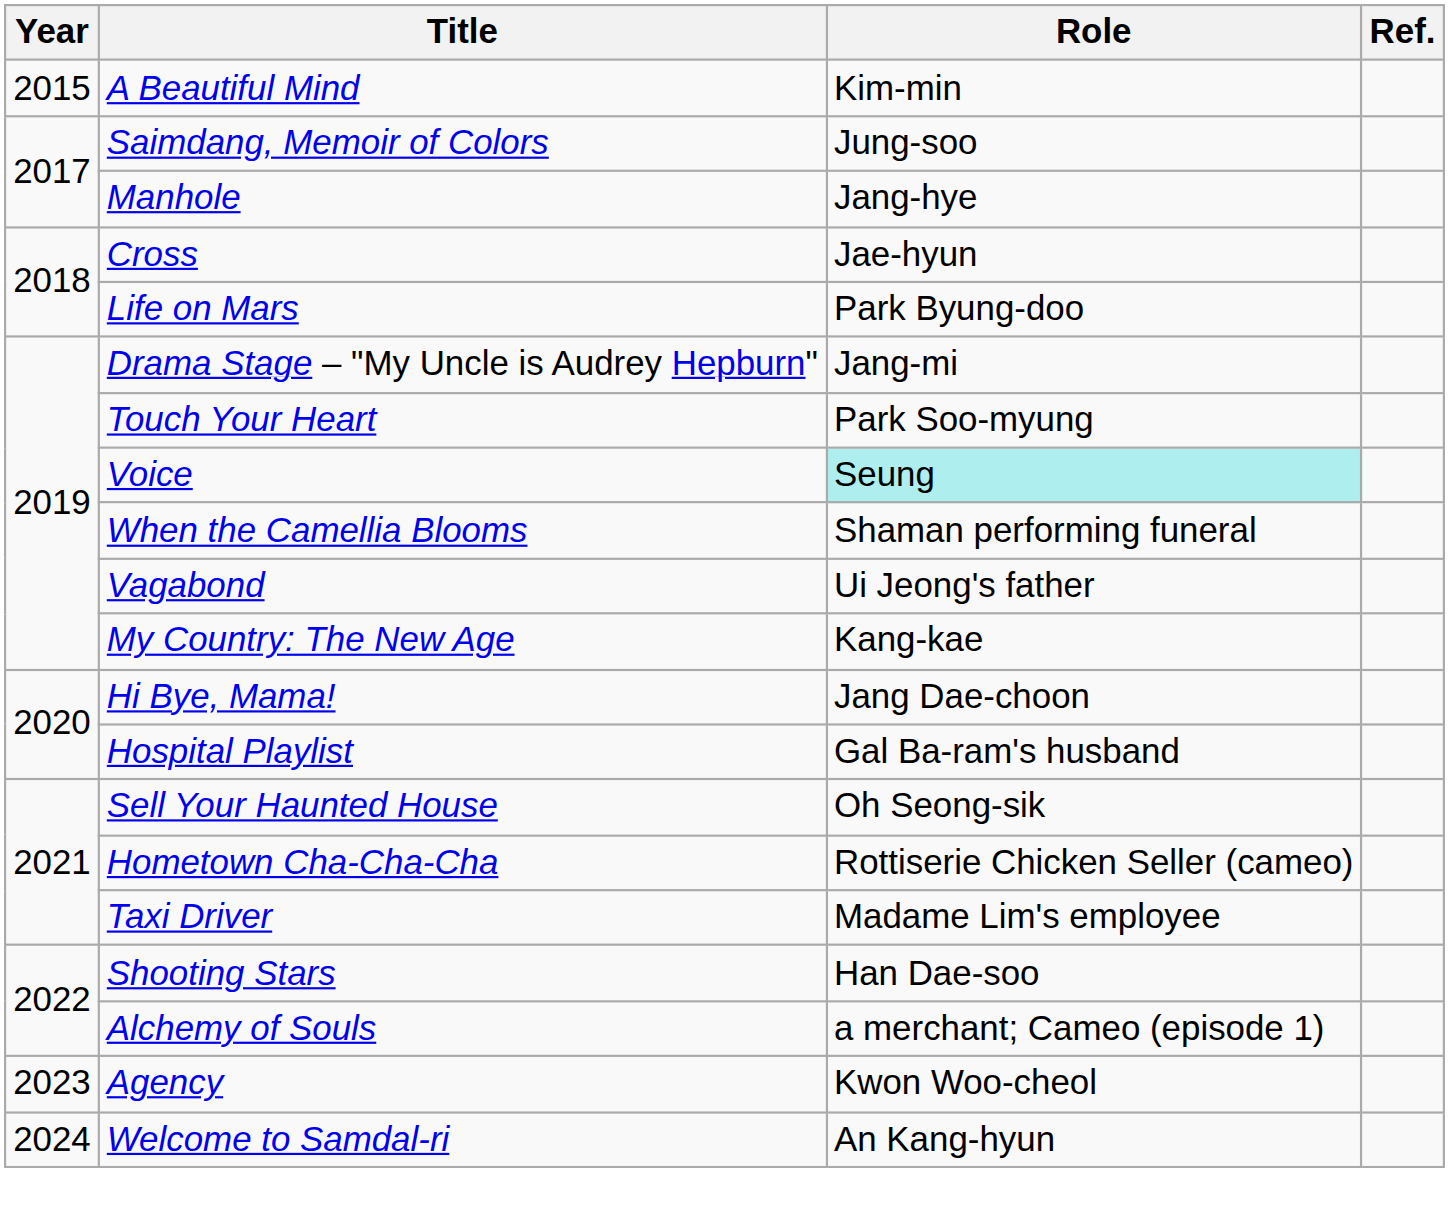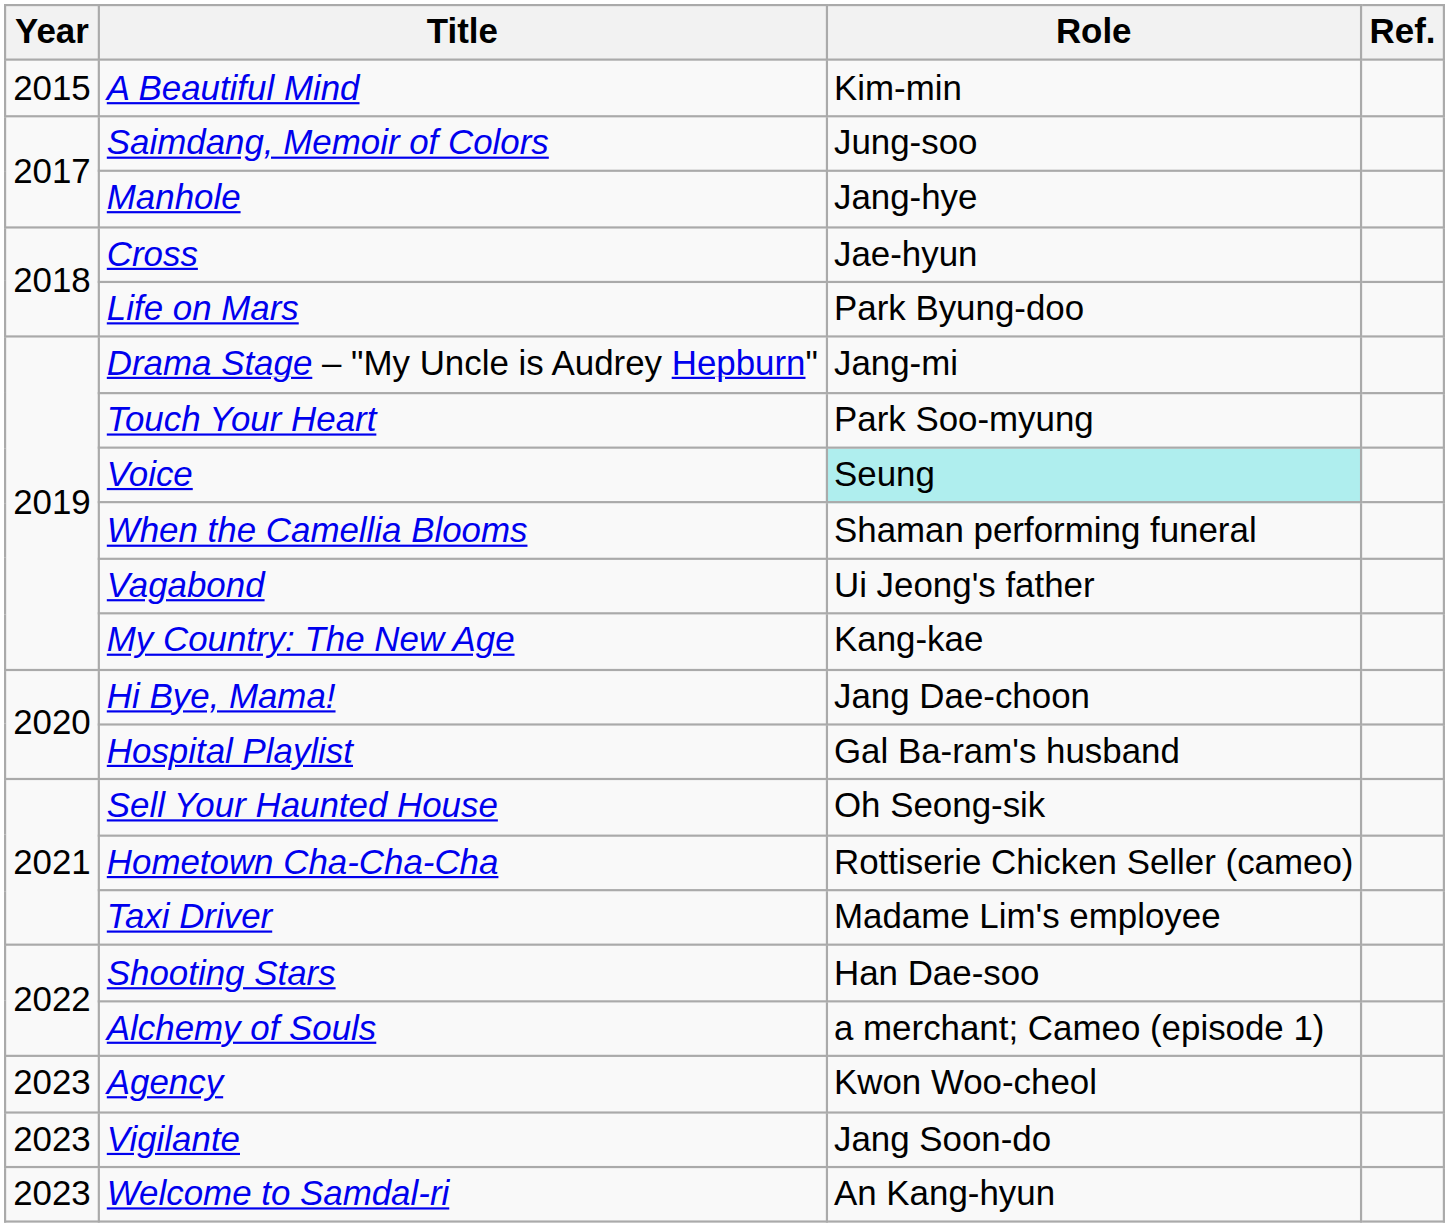+ row: 2023 | Vigilante | Jang Soon-do
Welcome to Samdal-ri | Year: 2024 -> 2023
